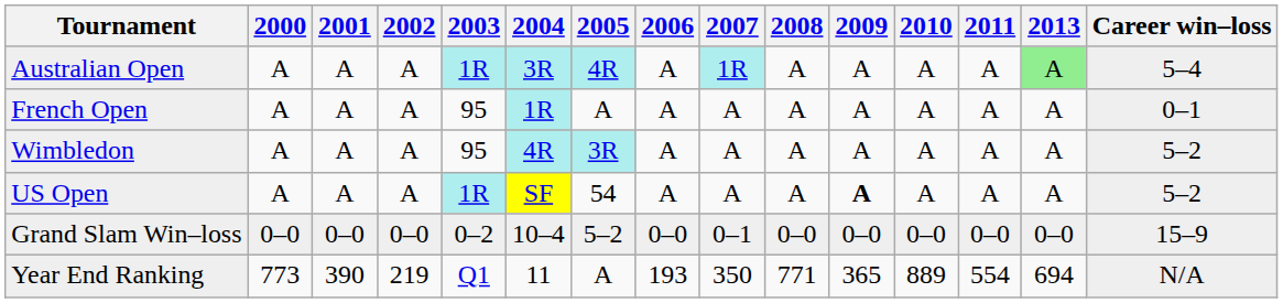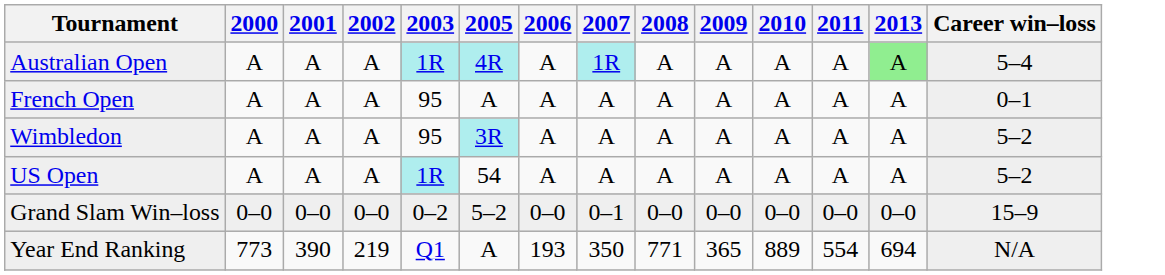- column: 2004 | 3R | 1R | 4R | SF | 10–4 | 11
US Open | 2009: bold -> normal
